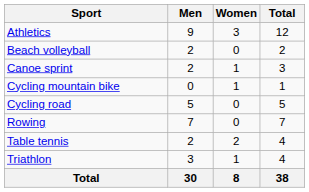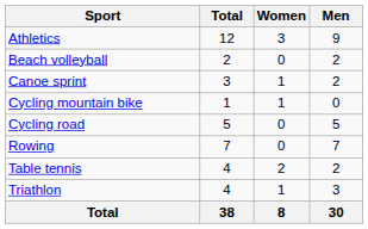columns swapped: Men <-> Total
